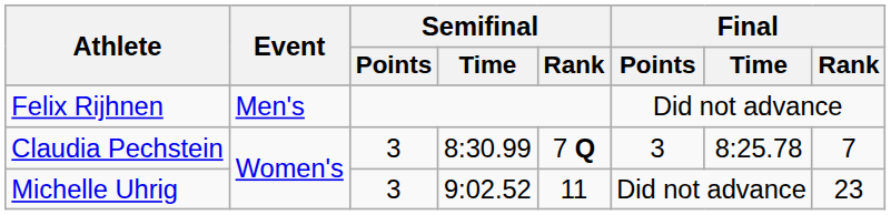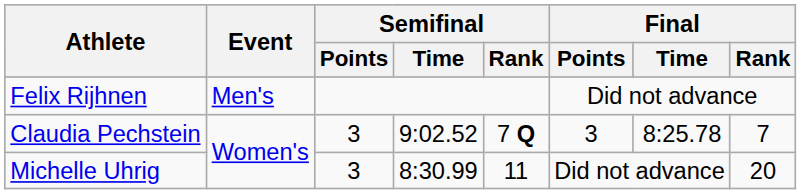Claudia Pechstein | Semifinal / Time: 8:30.99 -> 9:02.52
Michelle Uhrig | Semifinal / Time: 9:02.52 -> 8:30.99
Michelle Uhrig | Final / Rank: 23 -> 20
